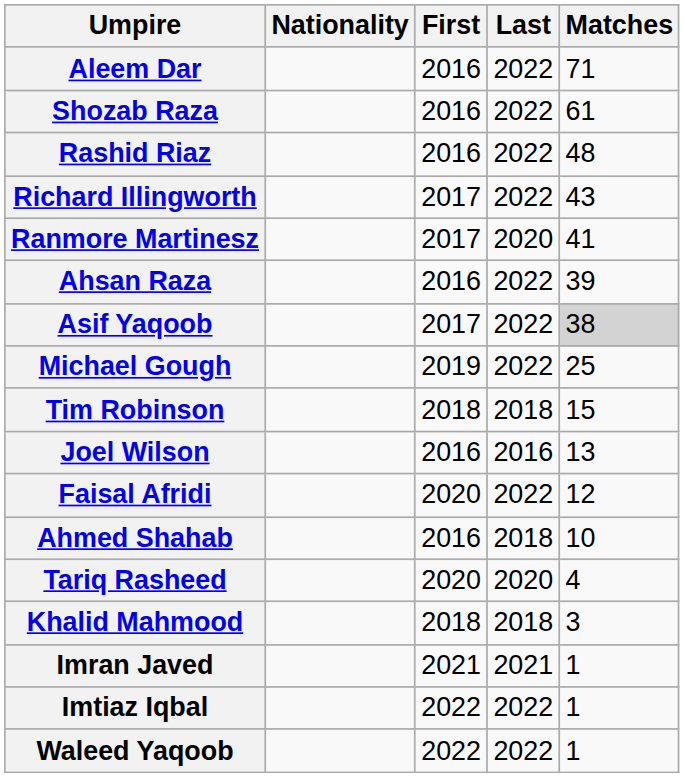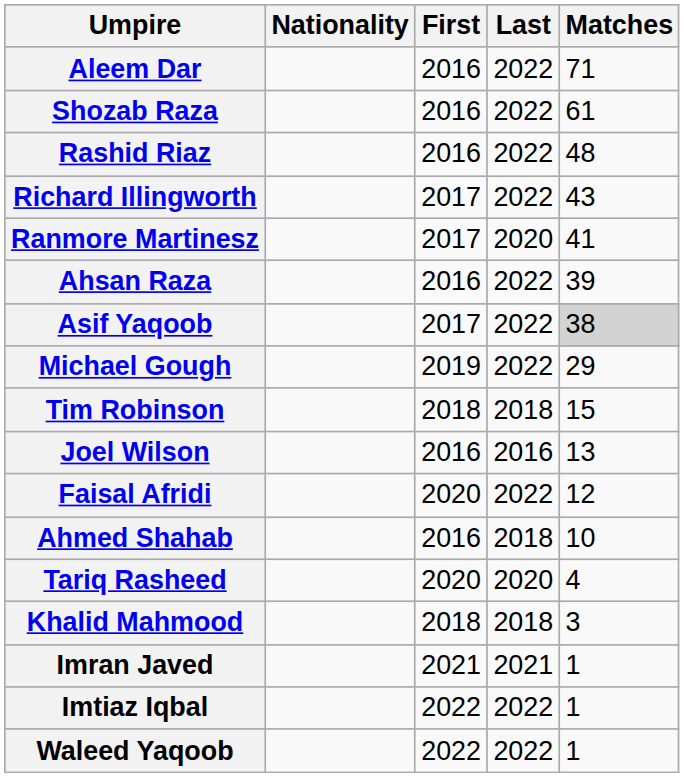Michael Gough | Matches: 25 -> 29
